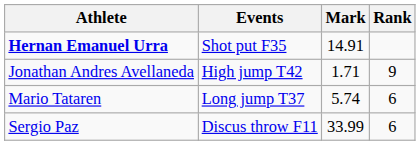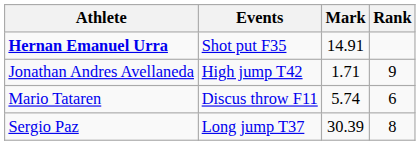Mario Tataren | Events: Long jump T37 -> Discus throw F11
Sergio Paz | Events: Discus throw F11 -> Long jump T37
Sergio Paz | Mark: 33.99 -> 30.39
Sergio Paz | Rank: 6 -> 8
